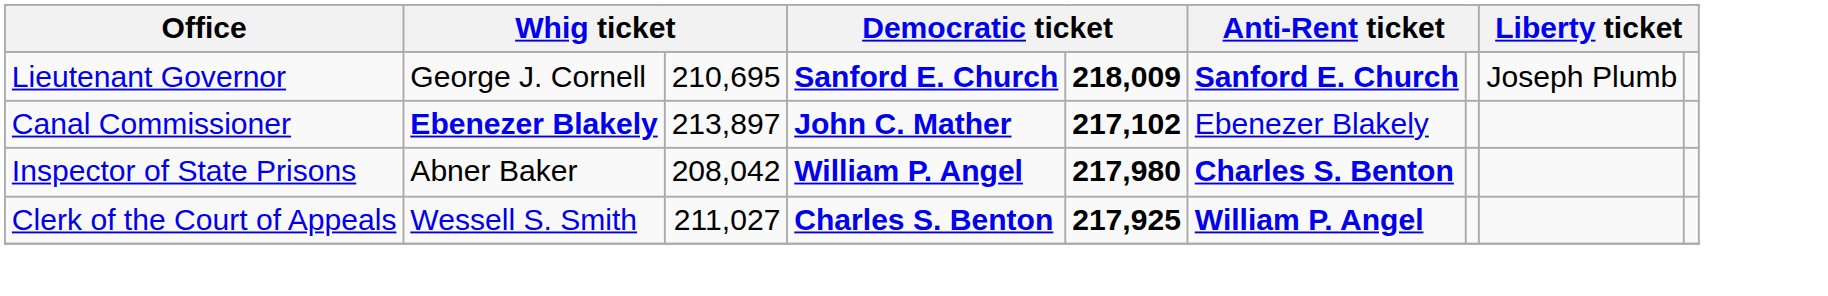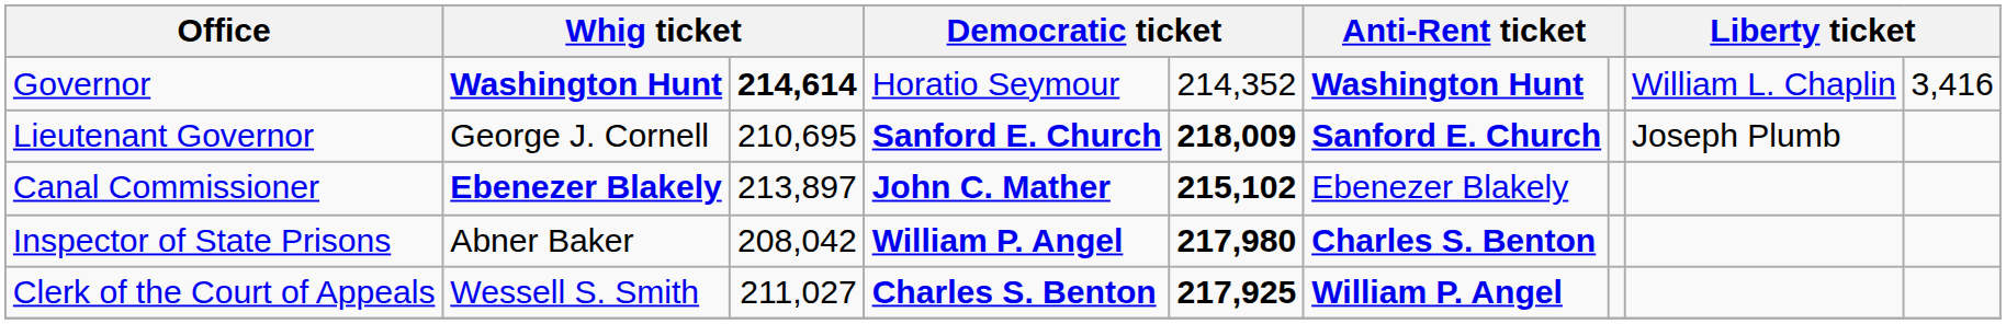+ row: Governor | Washington Hunt | 214,614 | Horatio Seymour | 214,352 | Washington Hunt | William L. Chaplin | 3,416
Canal Commissioner | column 5: 217,102 -> 215,102
